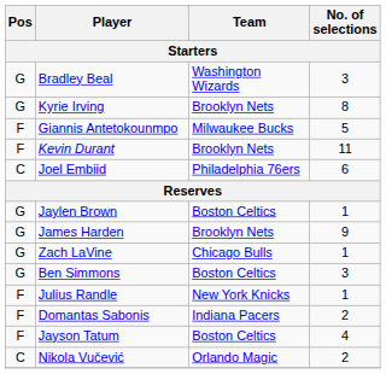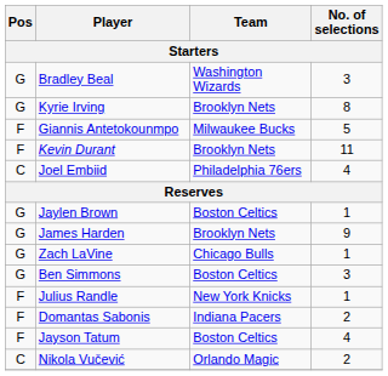Joel Embiid | No. of selections: 6 -> 4
